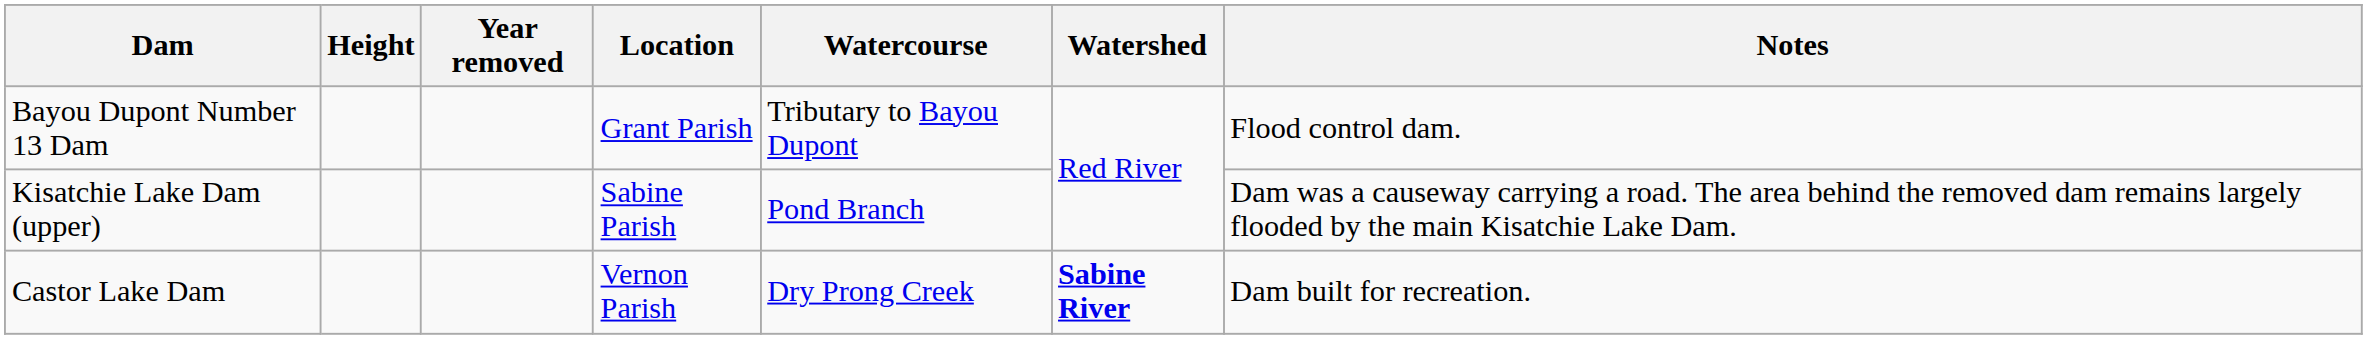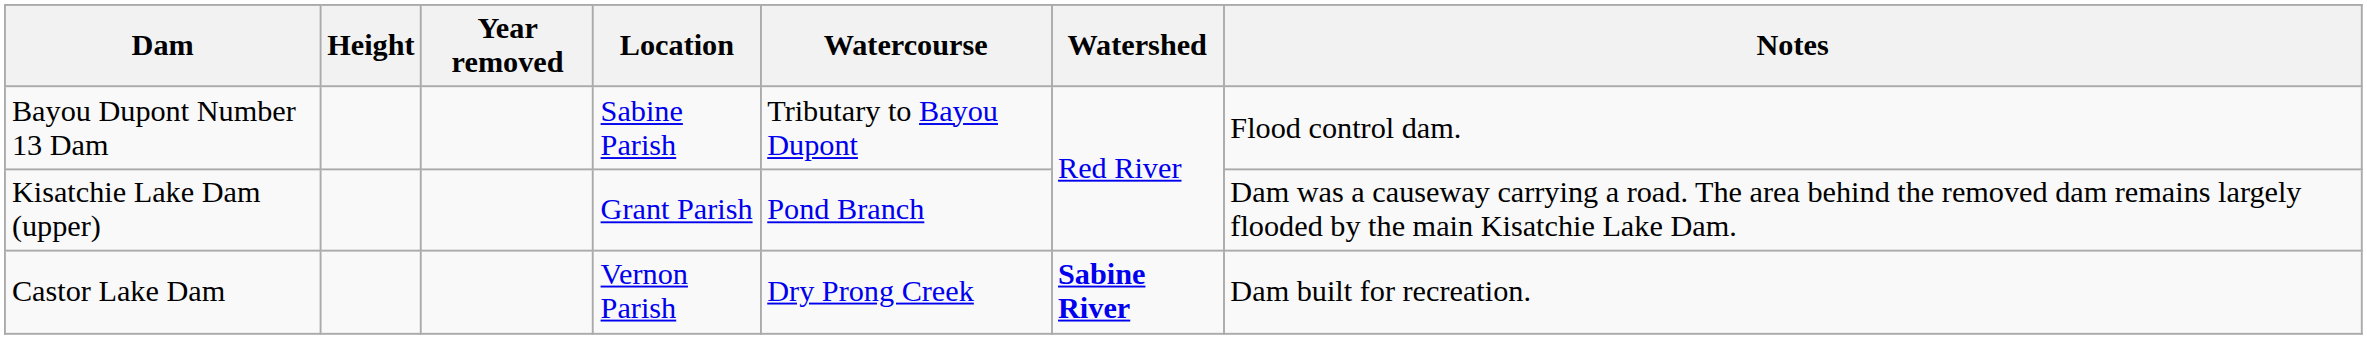Bayou Dupont Number 13 Dam | Location: Grant Parish -> Sabine Parish
Kisatchie Lake Dam (upper) | Location: Sabine Parish -> Grant Parish
